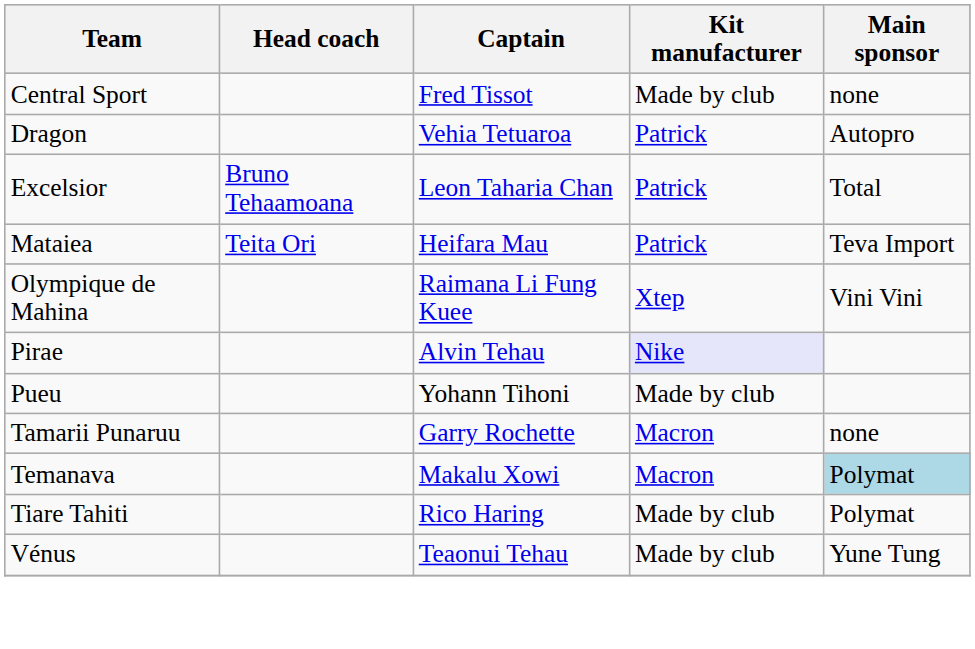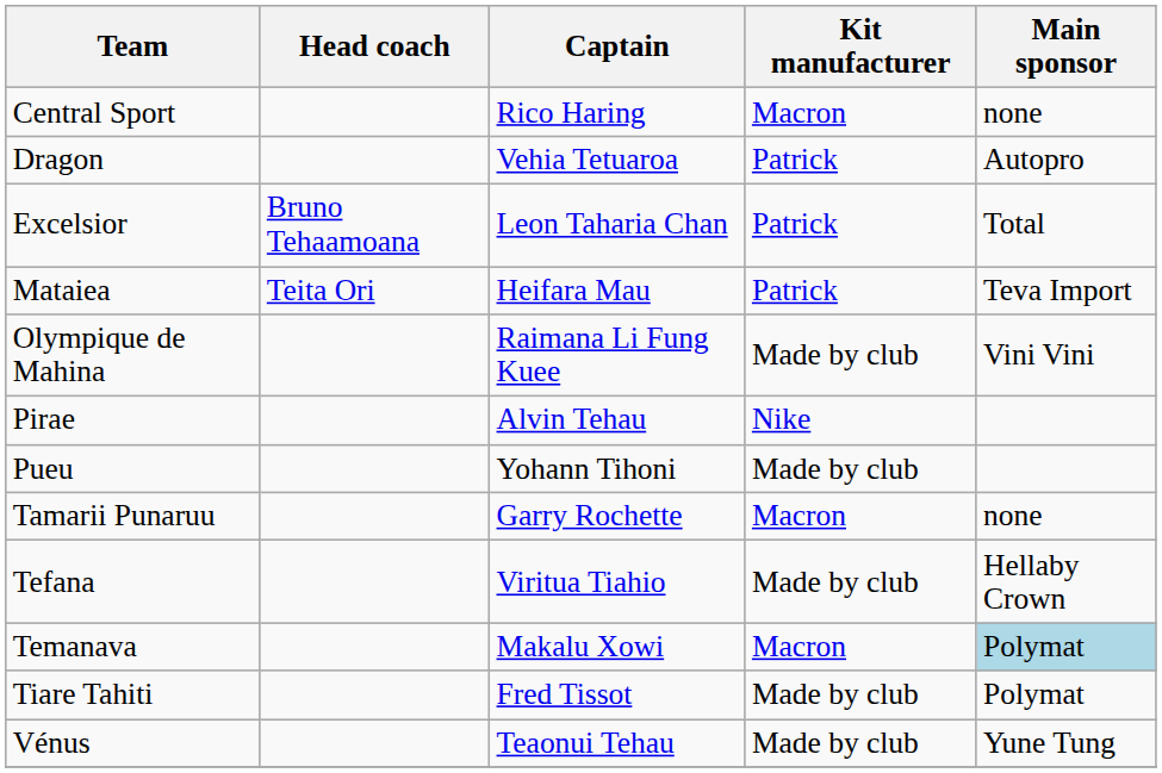Central Sport | Captain: Fred Tissot -> Rico Haring
Central Sport | Kit manufacturer: Made by club -> Macron
Olympique de Mahina | Kit manufacturer: Xtep -> Made by club
Pirae | Kit manufacturer: lavender background -> no background
+ row: Tefana | Viritua Tiahio | Made by club | Hellaby Crown
Tiare Tahiti | Captain: Rico Haring -> Fred Tissot
